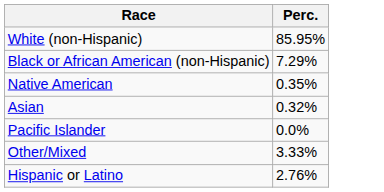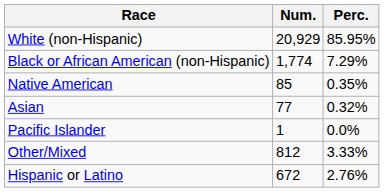+ column: Num. | 20,929 | 1,774 | 85 | 77 | 1 | 812 | 672
